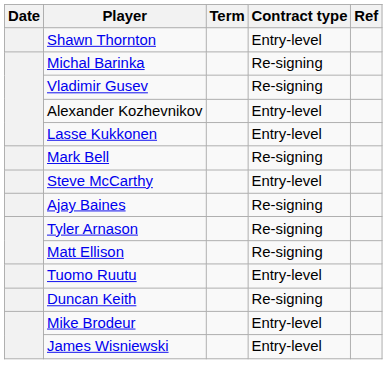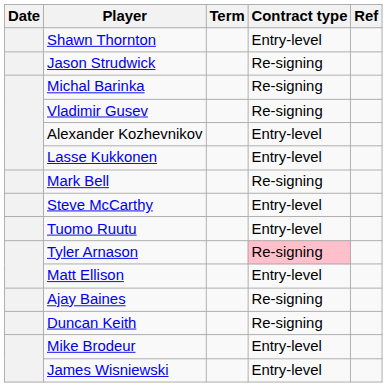+ row: Jason Strudwick | Re-signing
rows swapped: Ajay Baines <-> Tuomo Ruutu
Tyler Arnason | Contract type: no background -> pink background
Matt Ellison | Contract type: Re-signing -> Entry-level
